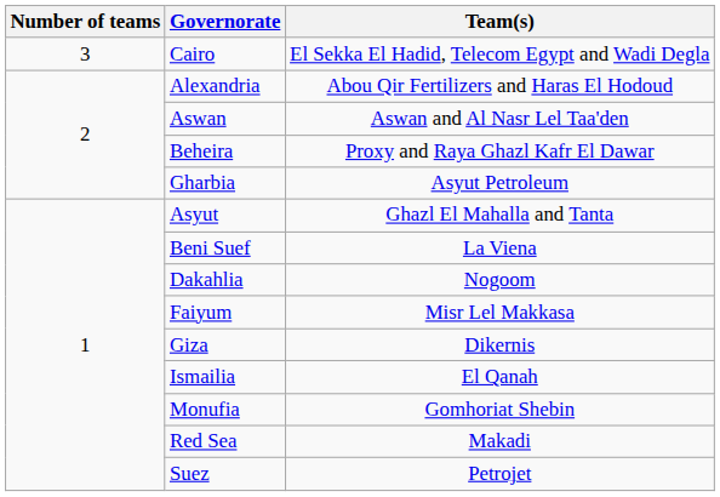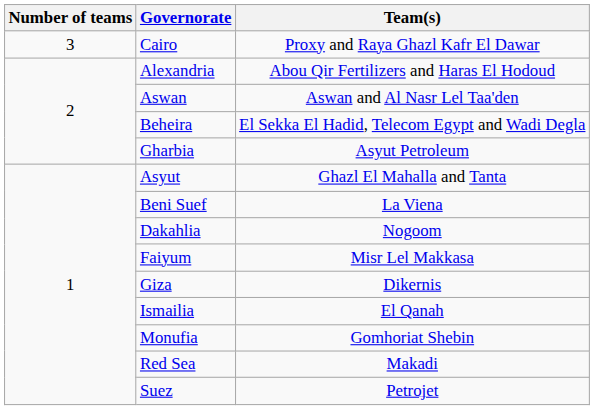Cairo | Team(s): El Sekka El Hadid, Telecom Egypt and Wadi Degla -> Proxy and Raya Ghazl Kafr El Dawar
Beheira | Team(s): Proxy and Raya Ghazl Kafr El Dawar -> El Sekka El Hadid, Telecom Egypt and Wadi Degla
